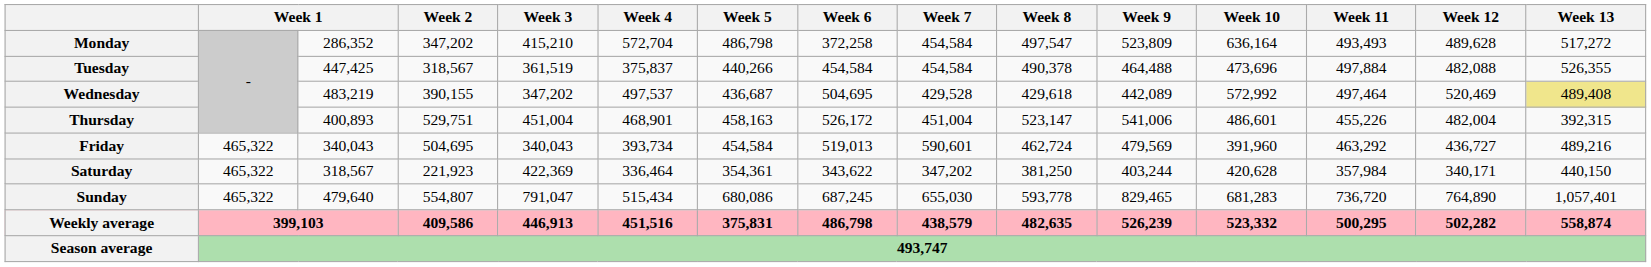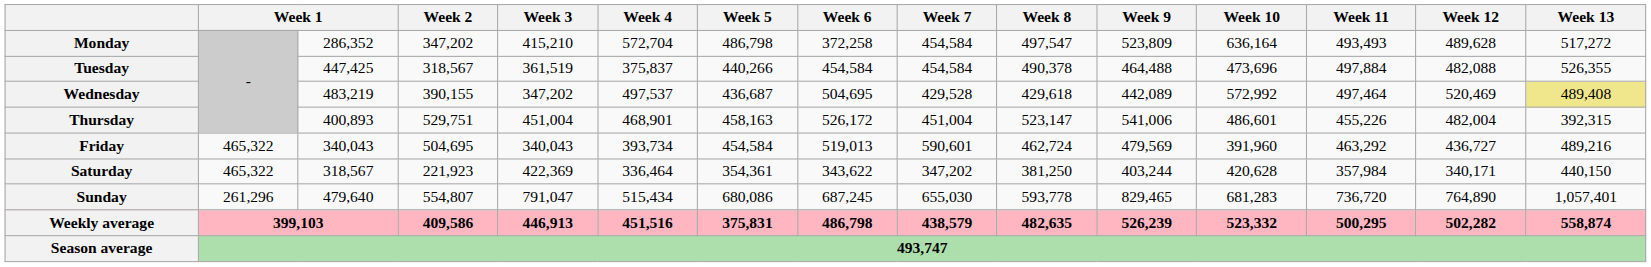Sunday | column 2: 465,322 -> 261,296
